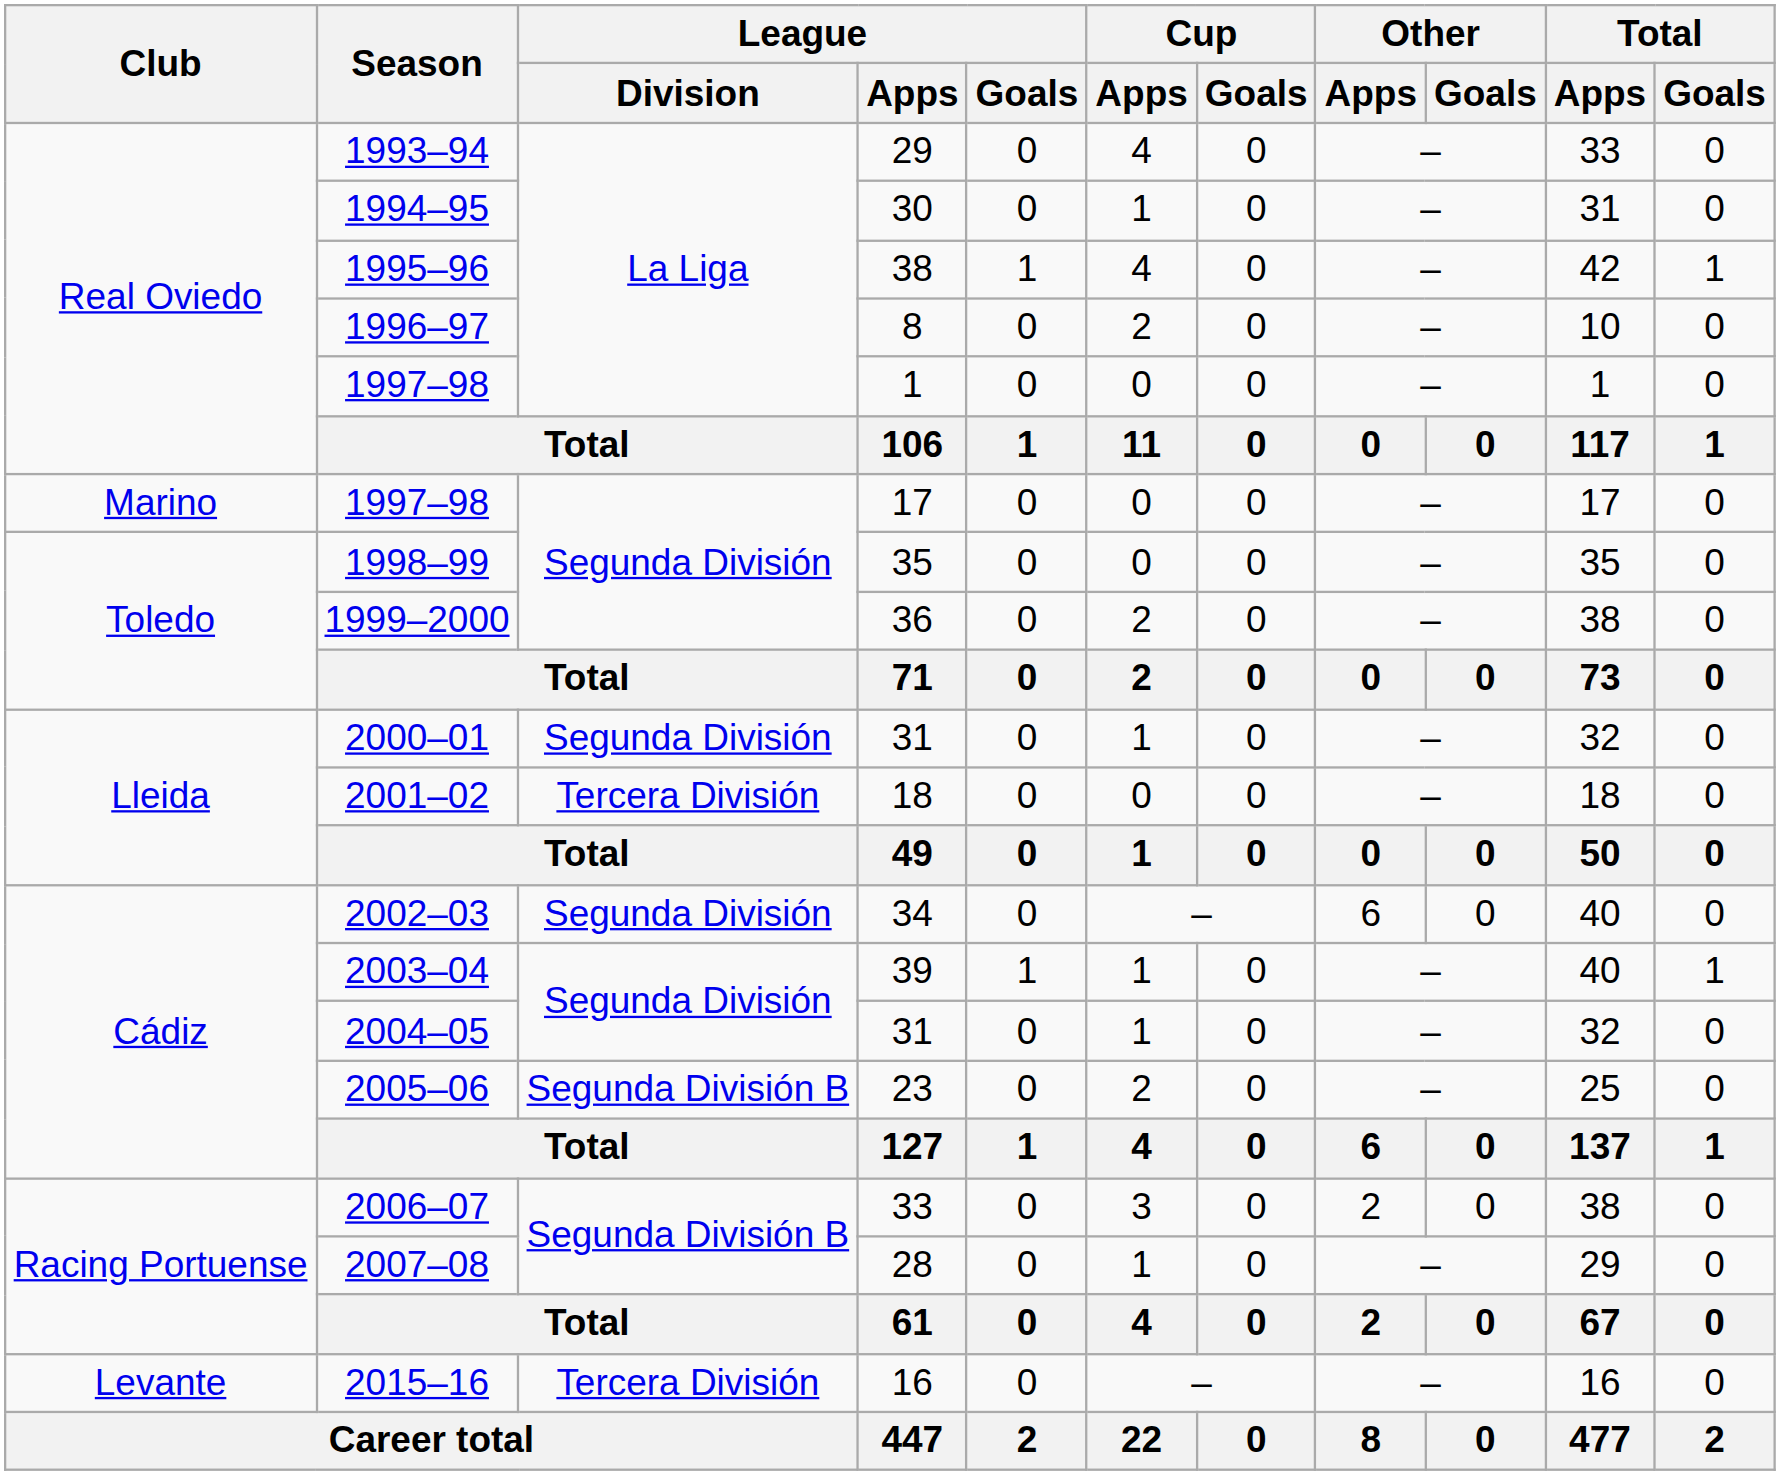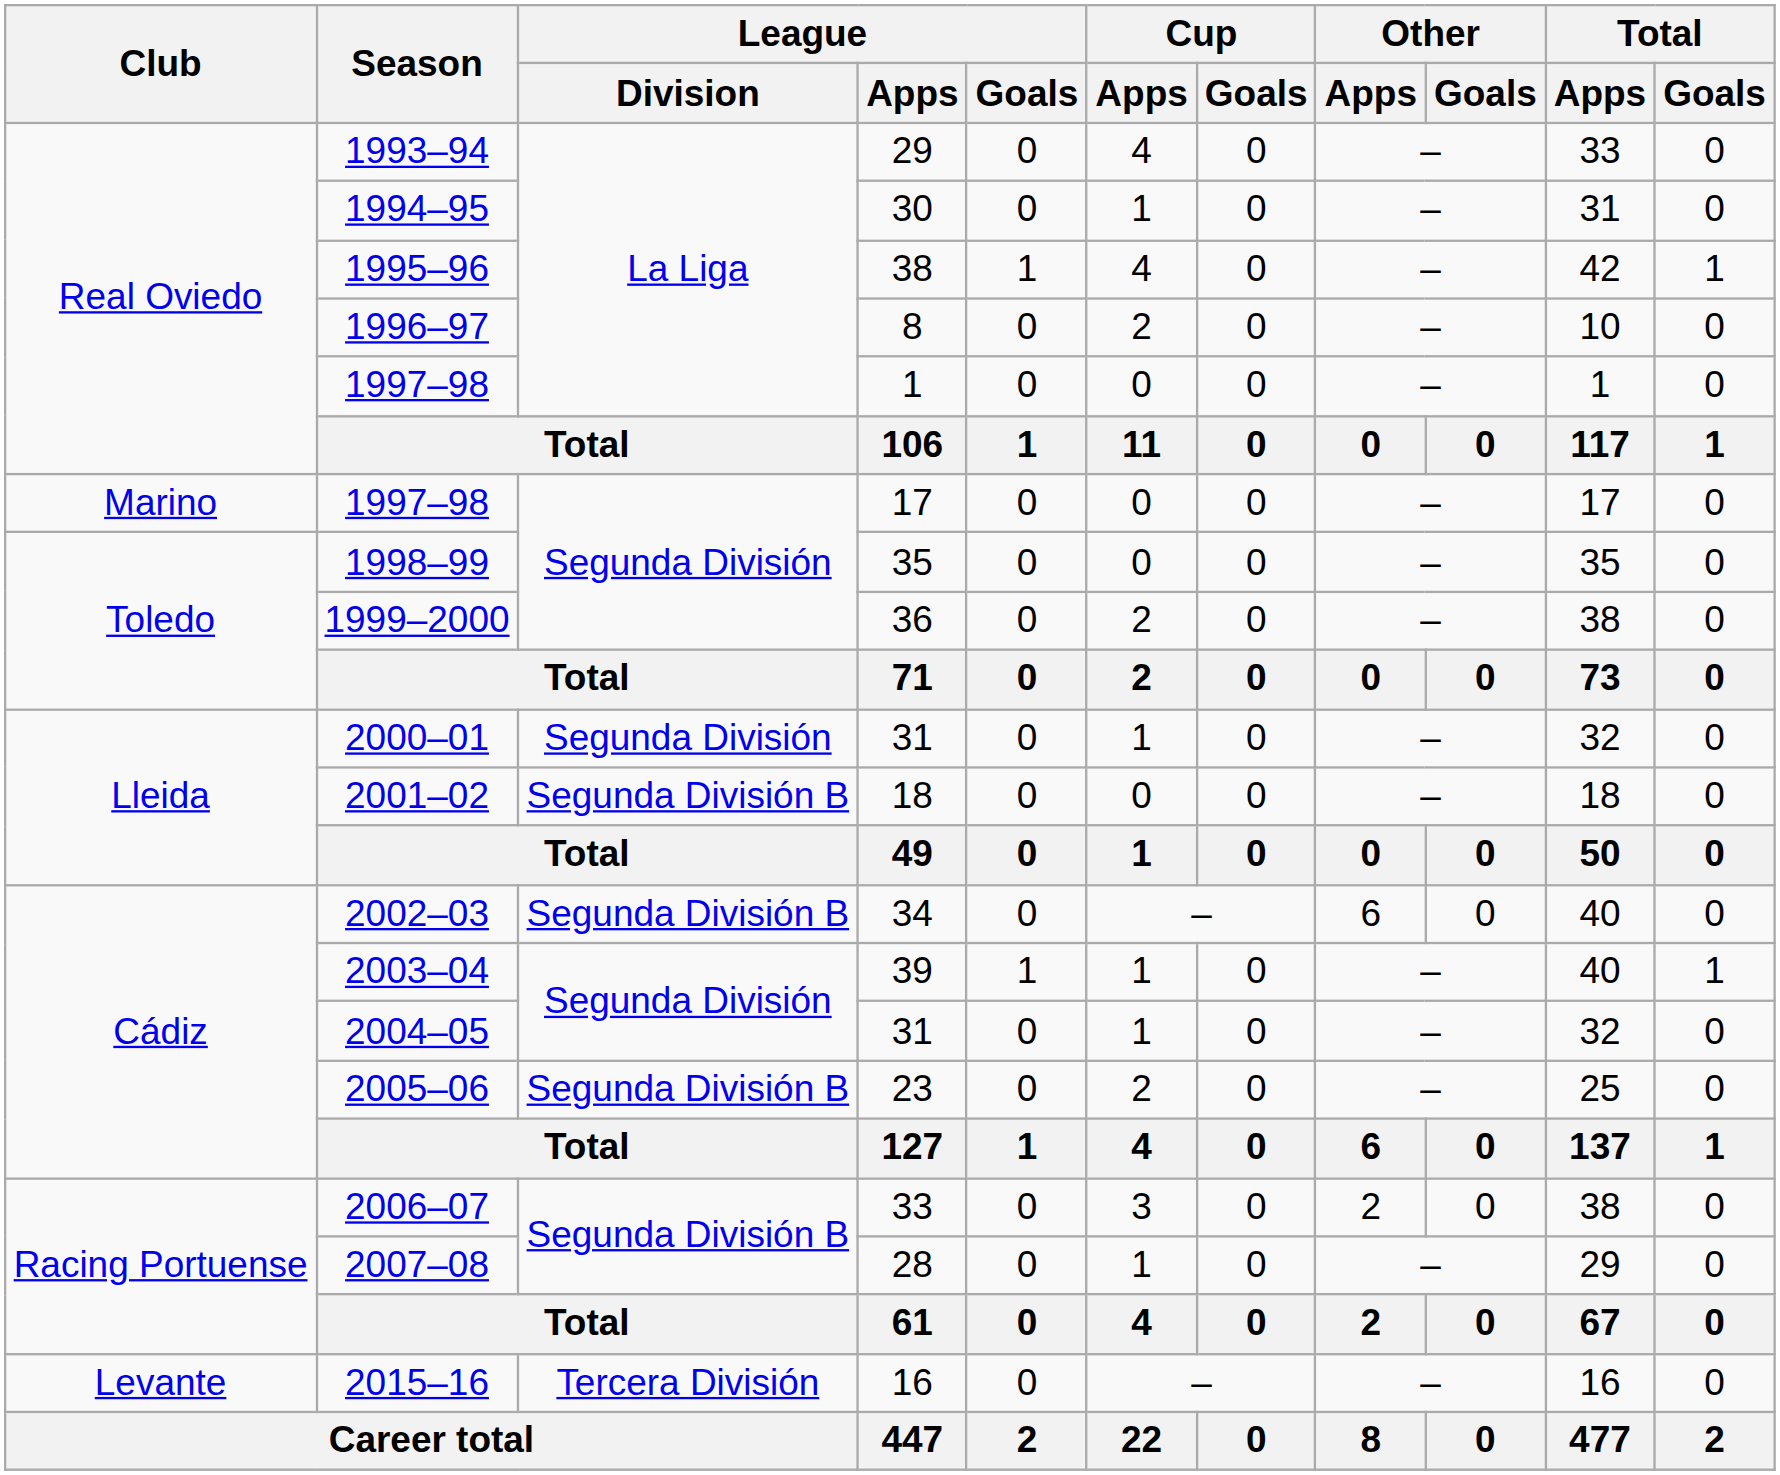2001–02 | League / Division: Tercera División -> Segunda División B
2002–03 | League / Division: Segunda División -> Segunda División B
